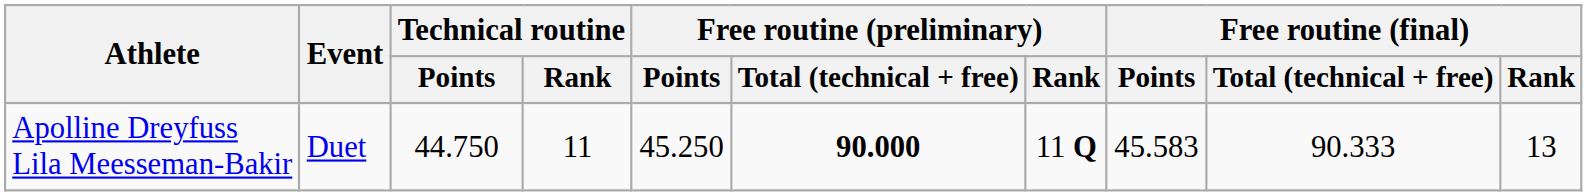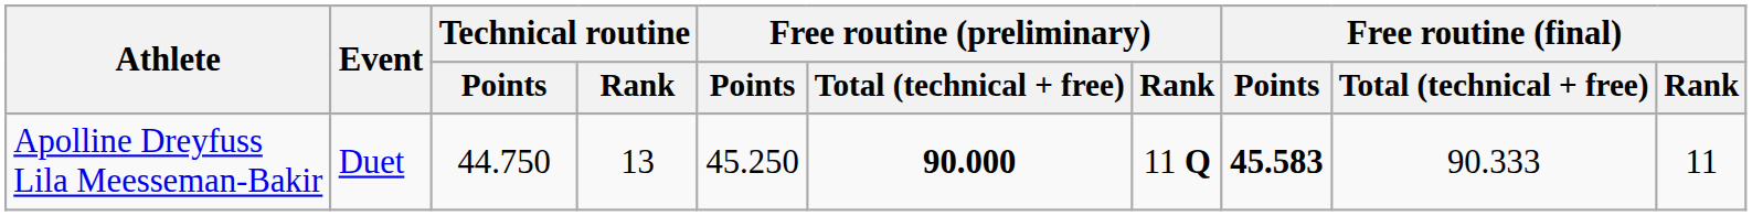Apolline Dreyfuss Lila Meesseman-Bakir | Technical routine / Rank: 11 -> 13
Apolline Dreyfuss Lila Meesseman-Bakir | Free routine (final) / Points: normal -> bold
Apolline Dreyfuss Lila Meesseman-Bakir | Free routine (final) / Rank: 13 -> 11
